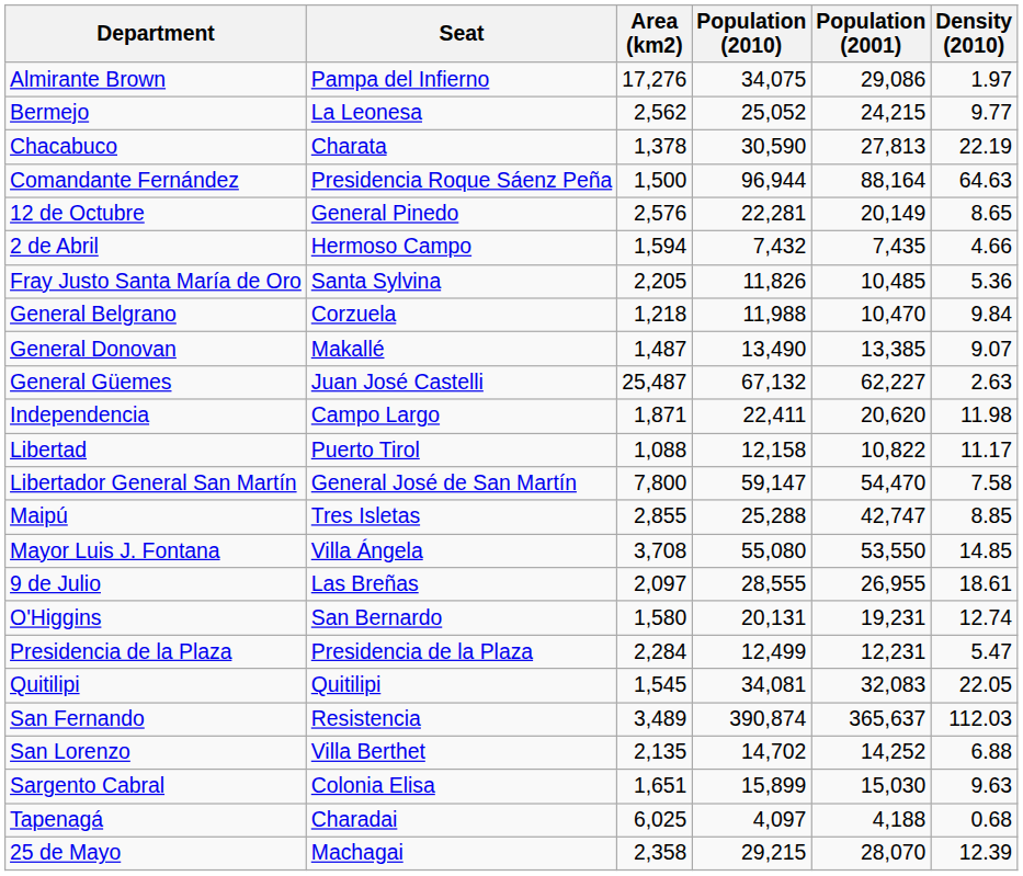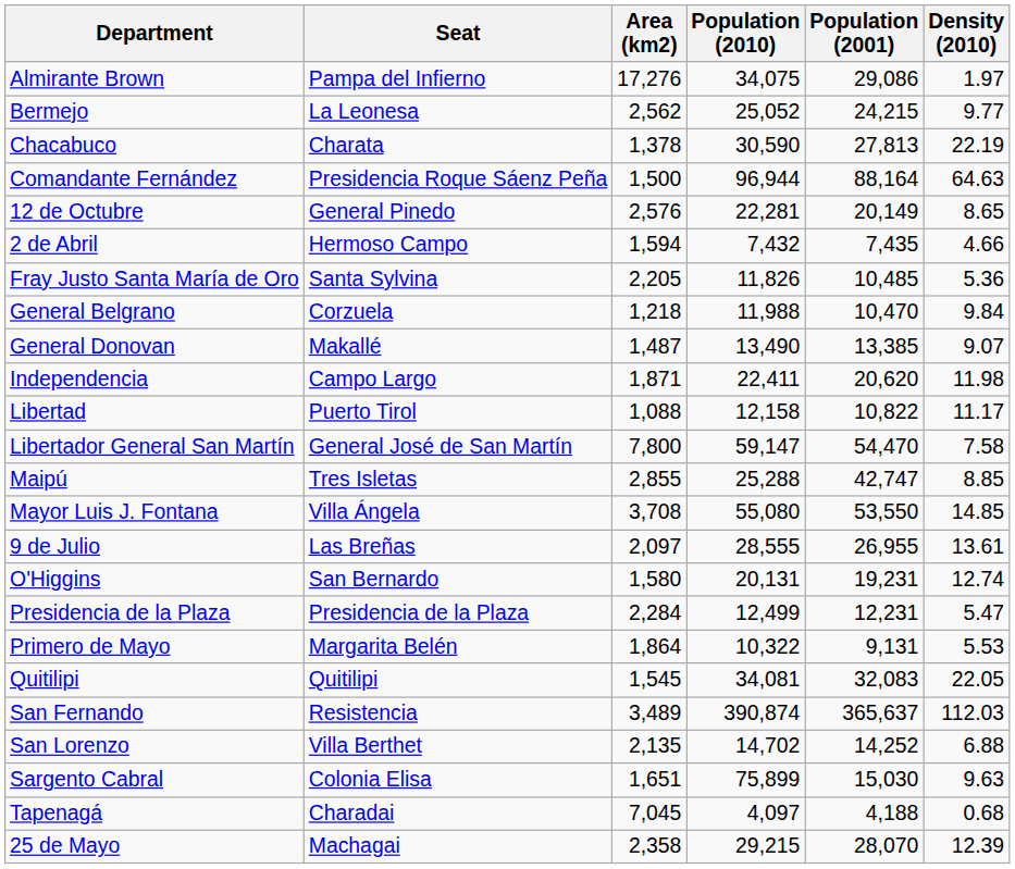- row: General Güemes | Juan José Castelli | 25,487 | 67,132 | 62,227 | 2.63
9 de Julio | Density (2010): 18.61 -> 13.61
+ row: Primero de Mayo | Margarita Belén | 1,864 | 10,322 | 9,131 | 5.53
Sargento Cabral | Population (2010): 15,899 -> 75,899
Tapenagá | Area (km2): 6,025 -> 7,045
